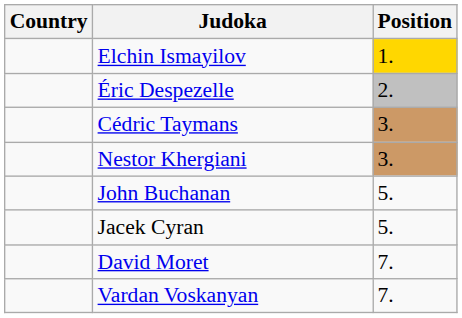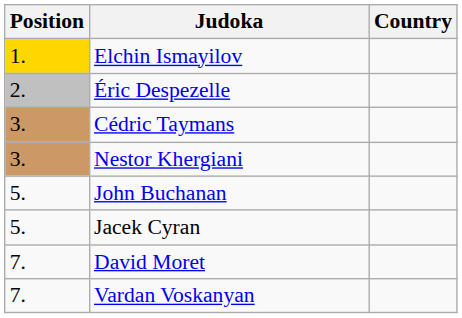columns swapped: Position <-> Country
